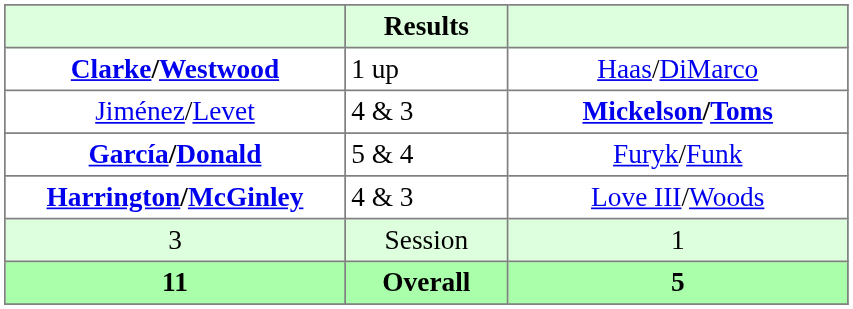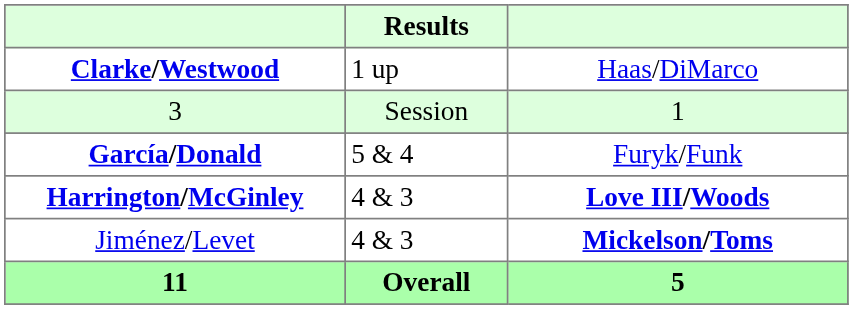rows swapped: Jiménez/Levet <-> 3
Harrington/McGinley | column 3: normal -> bold
